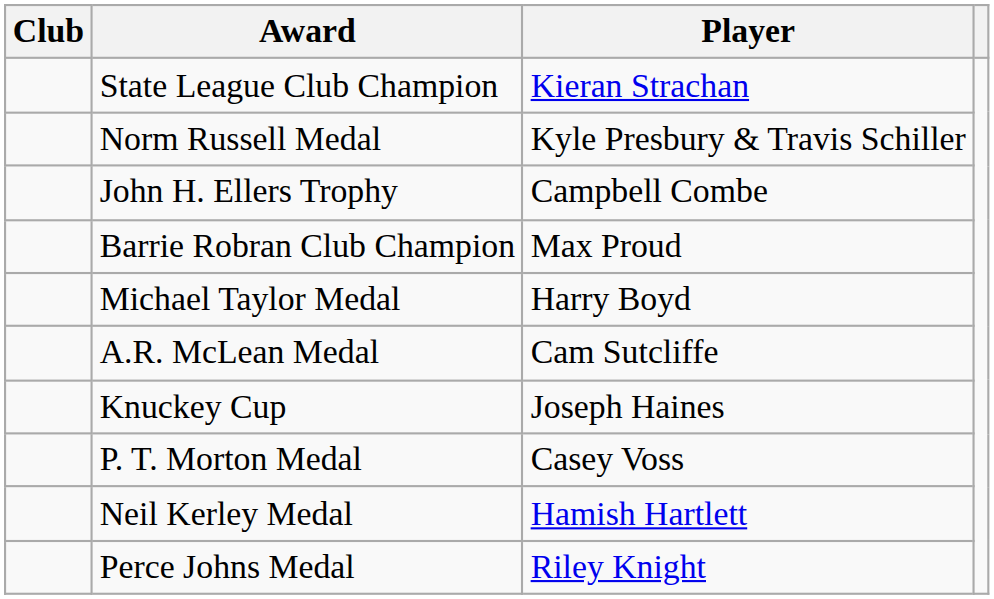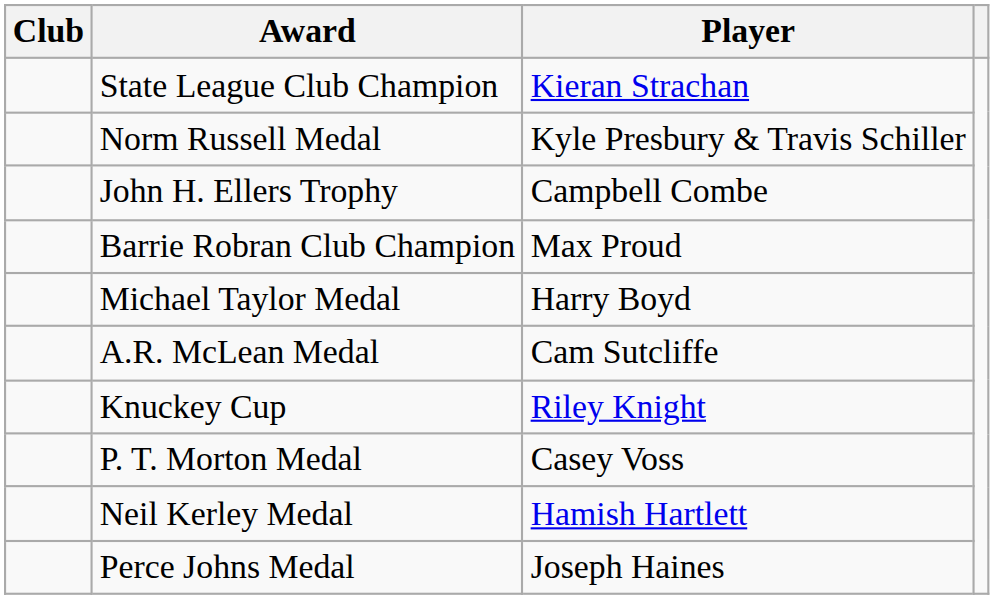Knuckey Cup | Player: Joseph Haines -> Riley Knight
Perce Johns Medal | Player: Riley Knight -> Joseph Haines
